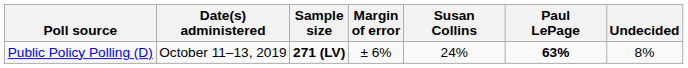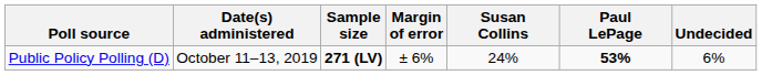Public Policy Polling (D) | Paul LePage: 63% -> 53%
Public Policy Polling (D) | Undecided: 8% -> 6%
